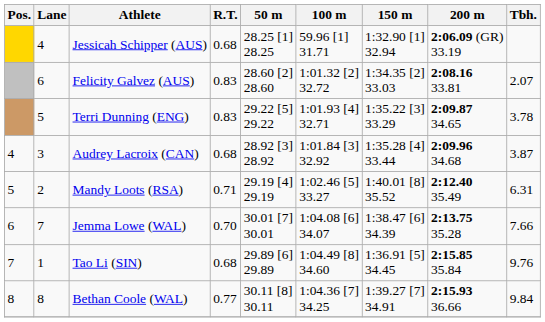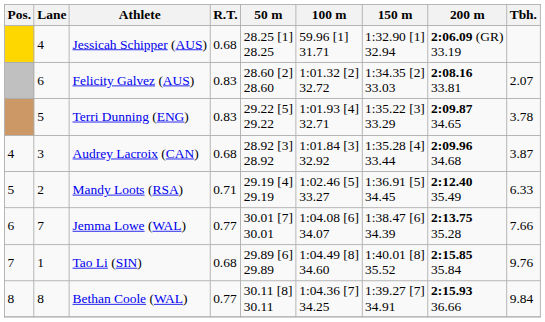Mandy Loots (RSA) | 150 m: 1:40.01 [8] 35.52 -> 1:36.91 [5] 34.45
Mandy Loots (RSA) | Tbh.: 6.31 -> 6.33
Jemma Lowe (WAL) | R.T.: 0.70 -> 0.77
Tao Li (SIN) | 150 m: 1:36.91 [5] 34.45 -> 1:40.01 [8] 35.52
